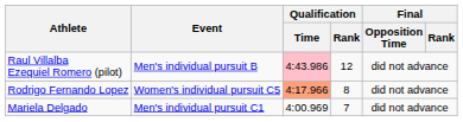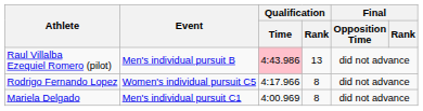Raul Villalba Ezequiel Romero (pilot) | Qualification / Rank: 12 -> 13
Rodrigo Fernando Lopez | Qualification / Time: lightsalmon background -> no background
Mariela Delgado | Qualification / Rank: 7 -> 8
